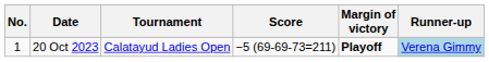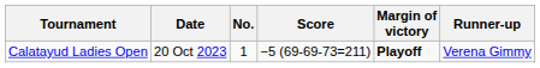columns swapped: No. <-> Tournament
20 Oct 2023 | Runner-up: lightblue background -> no background
